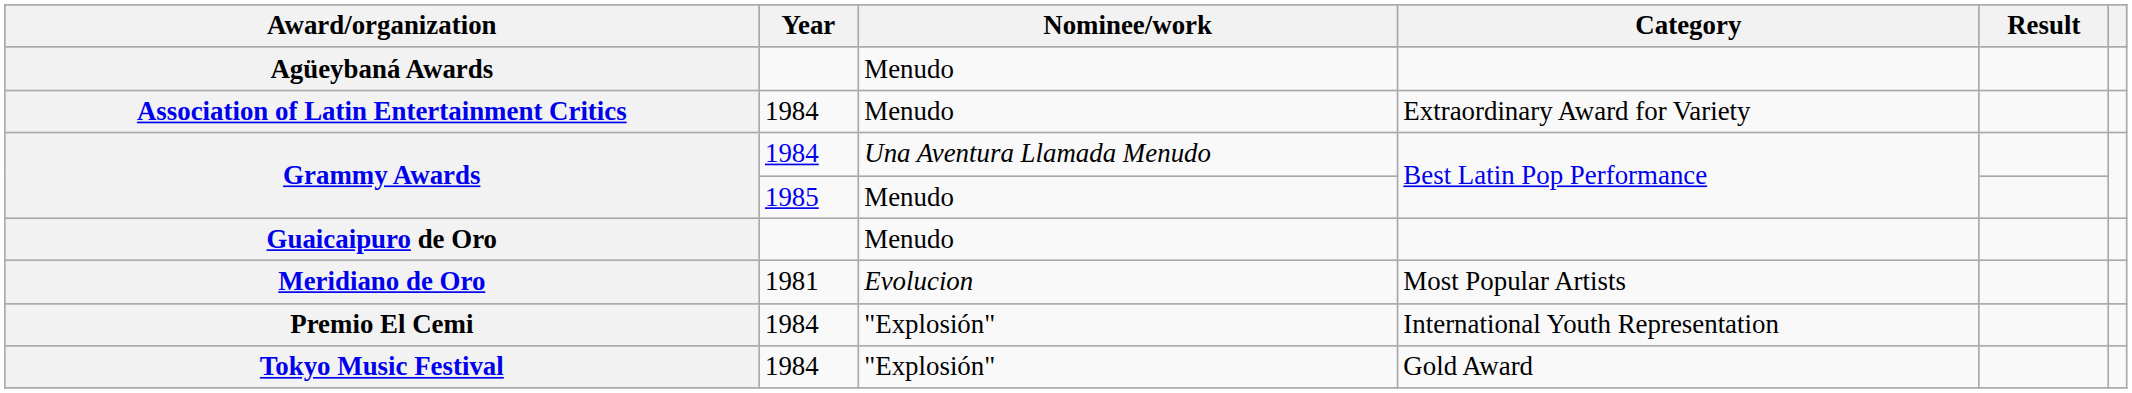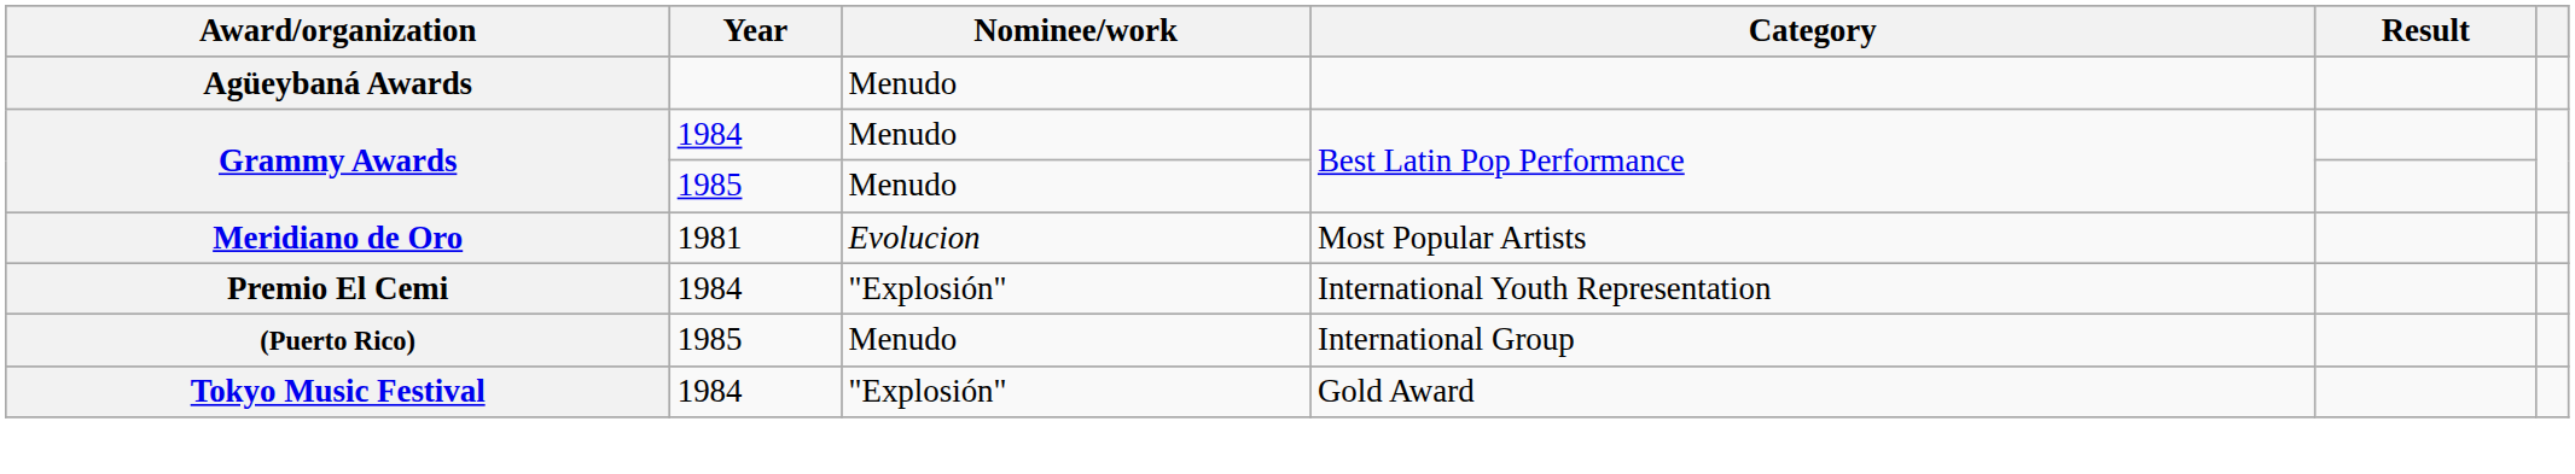- row: Association of Latin Entertainment Critics | 1984 | Menudo | Extraordinary Award for Variety
Grammy Awards / 1984 | Nominee/work: Una Aventura Llamada Menudo -> Menudo
- row: Guaicaipuro de Oro | Menudo
+ row: (Puerto Rico) | 1985 | Menudo | International Group
